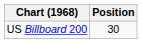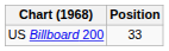US Billboard 200 | Position: 30 -> 33
